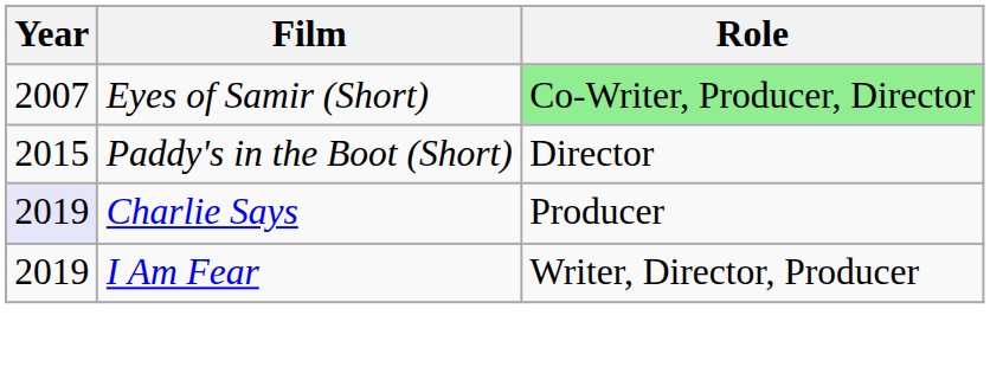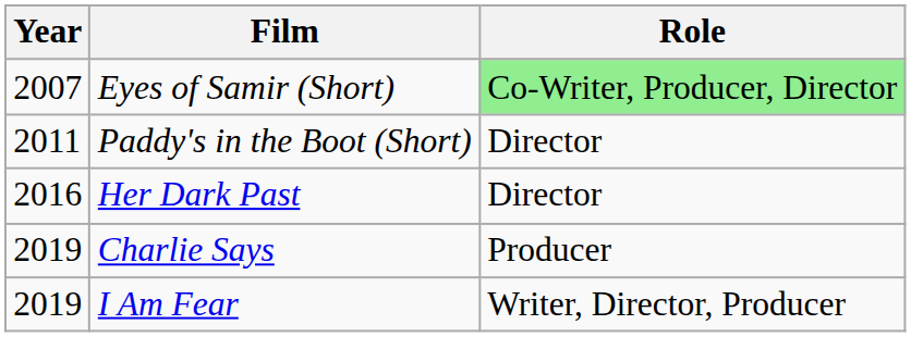Paddy's in the Boot (Short) | Year: 2015 -> 2011
+ row: 2016 | Her Dark Past | Director
Charlie Says | Year: lavender background -> no background
